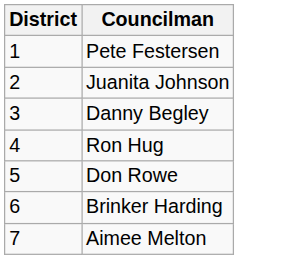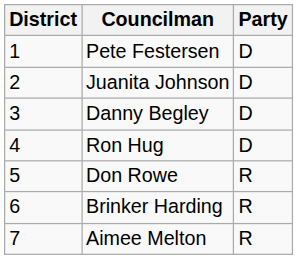+ column: Party | D | D | D | D | R | R | R
